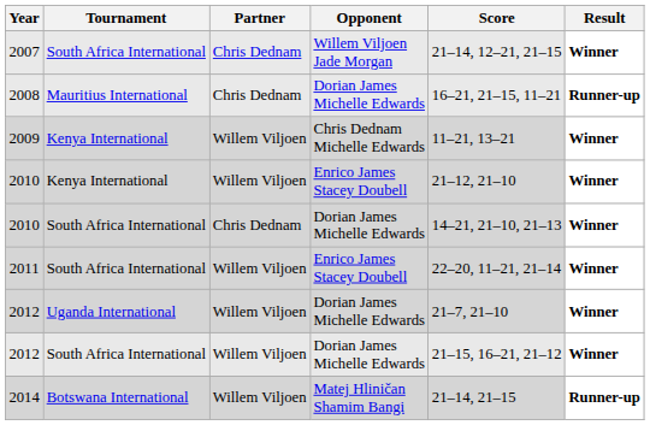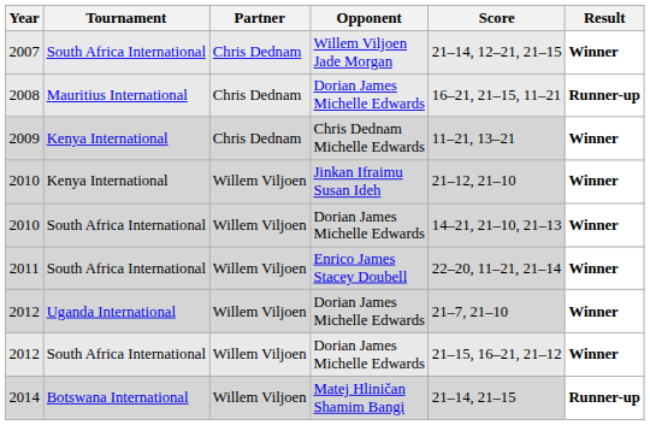2009 | Partner: Willem Viljoen -> Chris Dednam
2010 / Kenya International | Opponent: Enrico James Stacey Doubell -> Jinkan Ifraimu Susan Ideh
2010 / South Africa International | Partner: Chris Dednam -> Willem Viljoen
